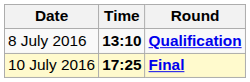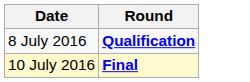- column: Time | 13:10 | 17:25
